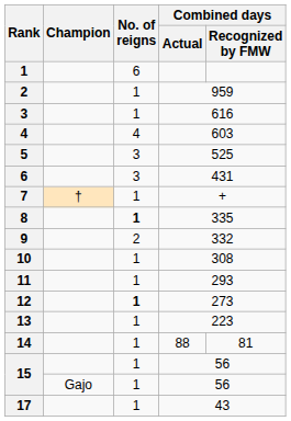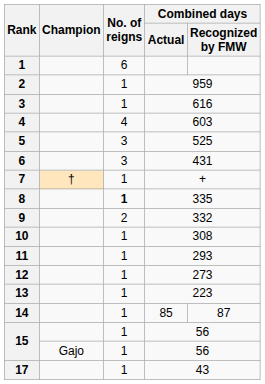12 | No. of reigns: bold -> normal
14 | Combined days / Actual: 88 -> 85
14 | Combined days / Recognized by FMW: 81 -> 87
